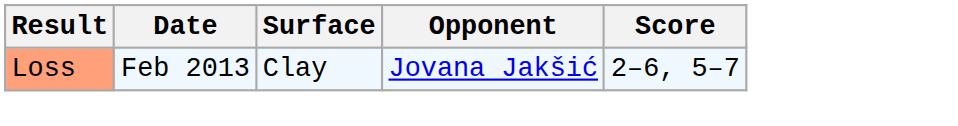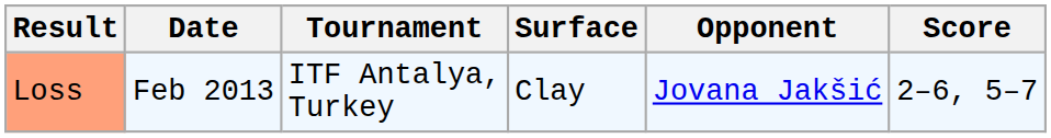+ column: Tournament | ITF Antalya, Turkey
